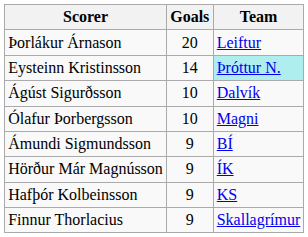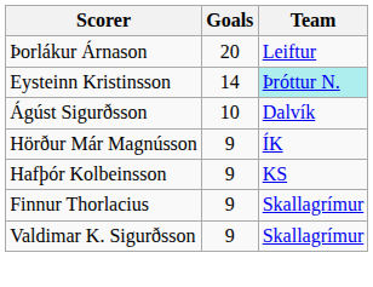- row: Ólafur Þorbergsson | 10 | Magni
- row: Ámundi Sigmundsson | 9 | BÍ
+ row: Valdimar K. Sigurðsson | 9 | Skallagrímur
